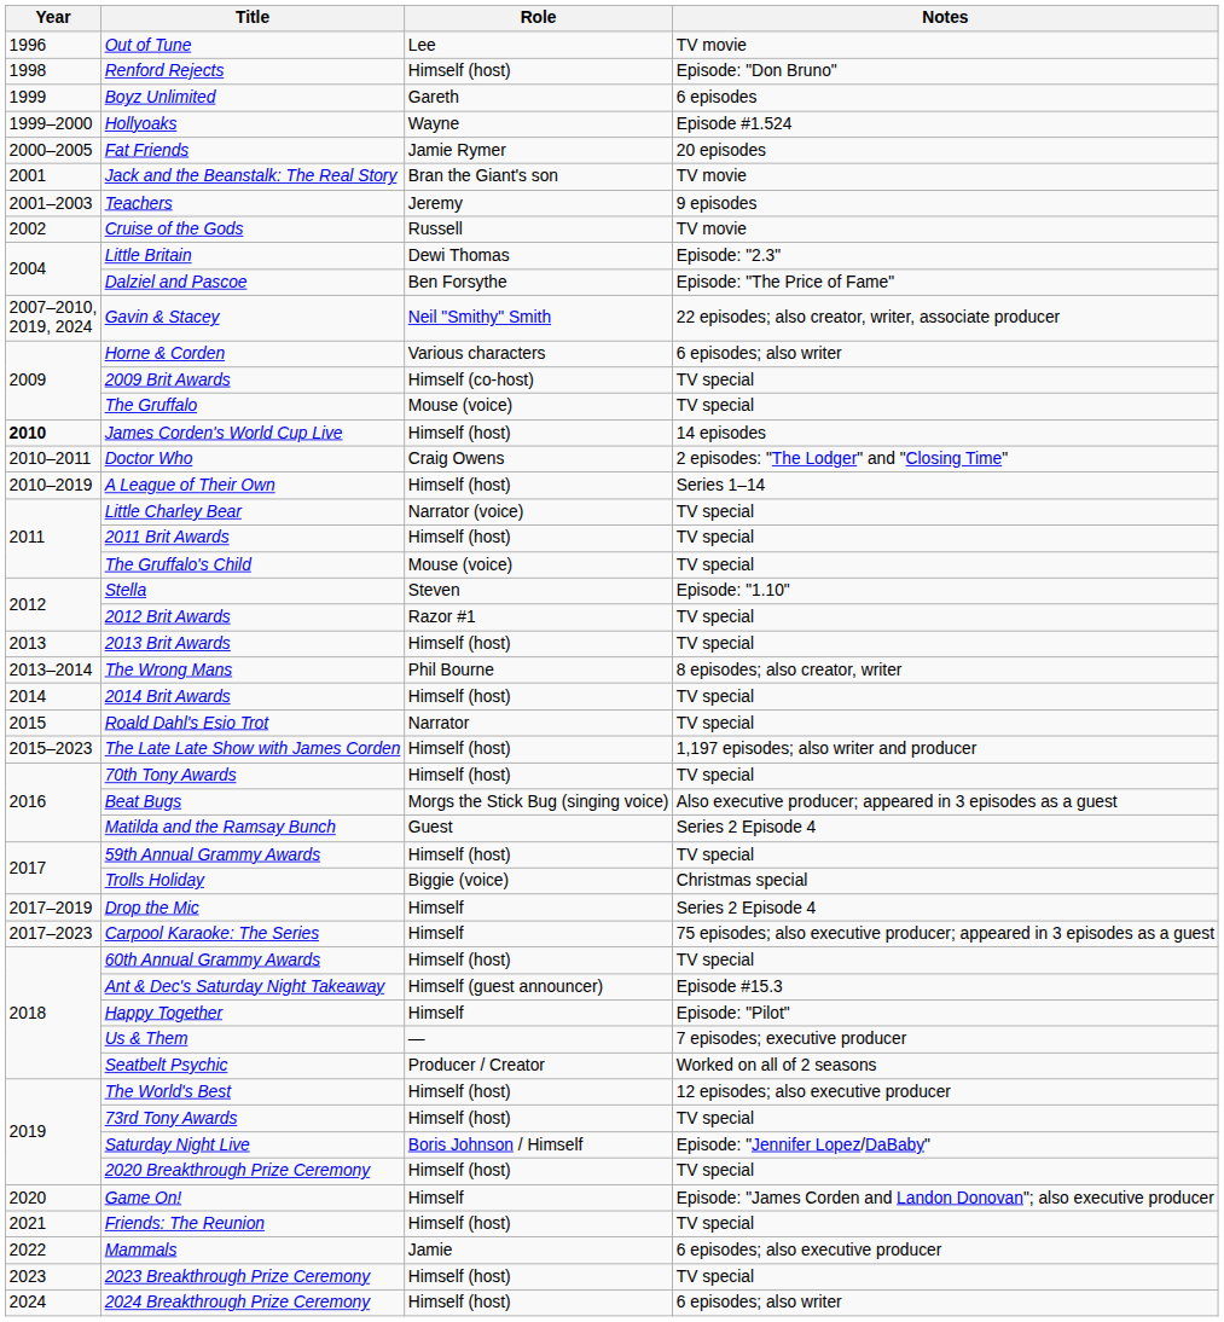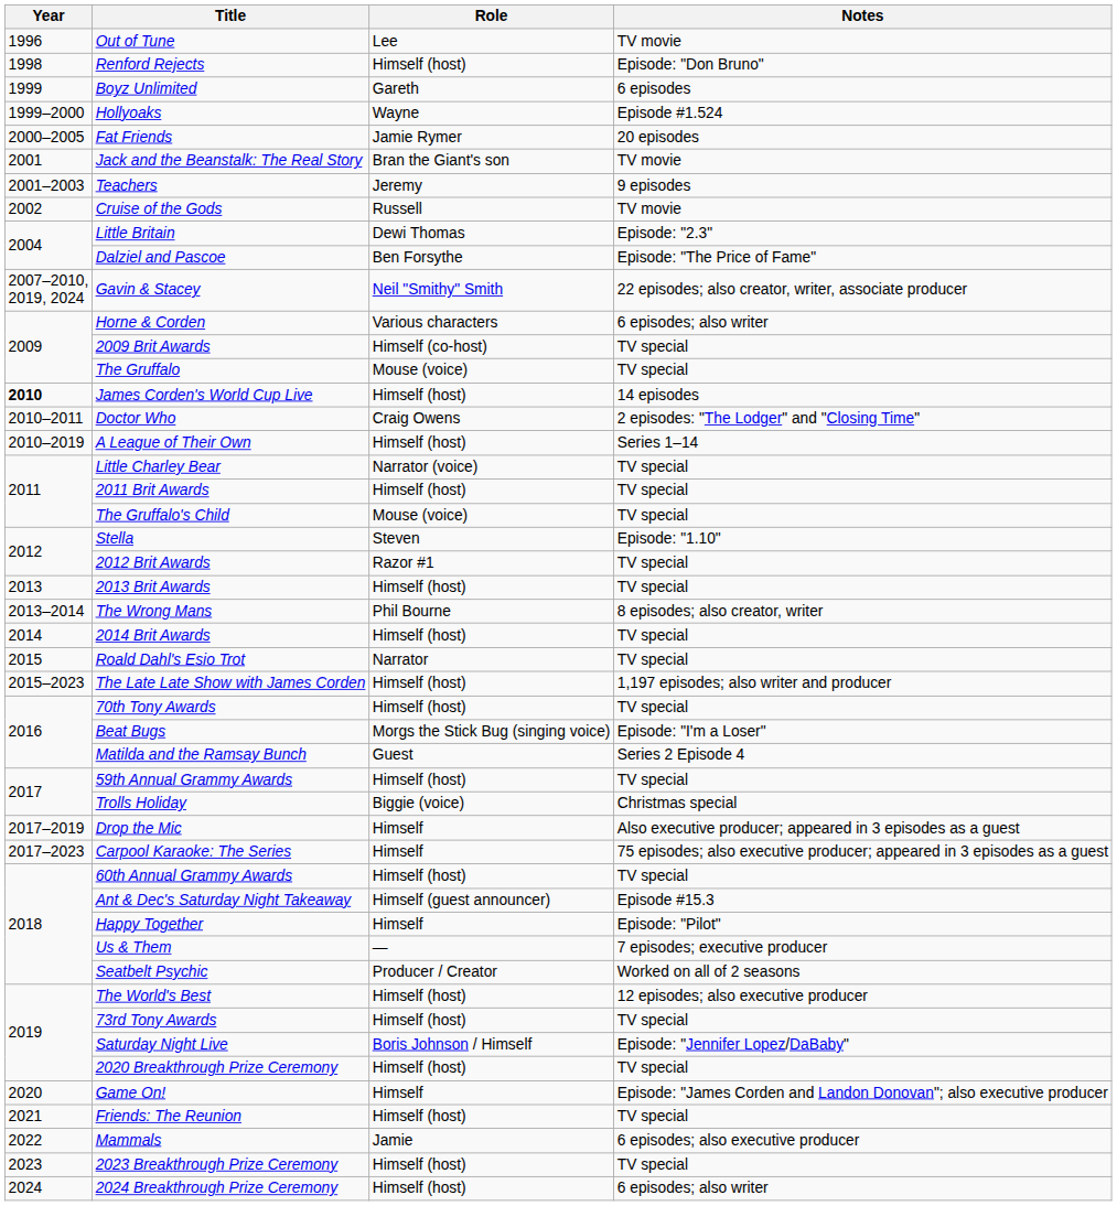Beat Bugs | Notes: Also executive producer; appeared in 3 episodes as a guest -> Episode: "I'm a Loser"
Drop the Mic | Notes: Series 2 Episode 4 -> Also executive producer; appeared in 3 episodes as a guest
